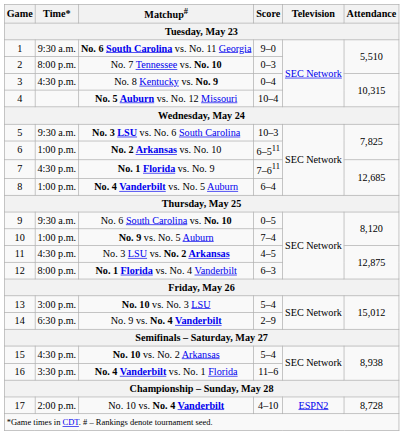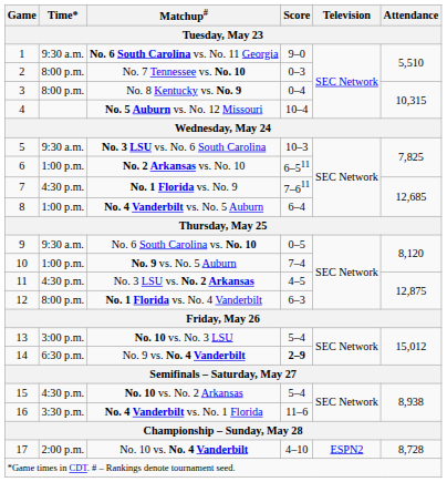No. 8 Kentucky vs. No. 9 | Time*: 4:30 p.m. -> 8:00 p.m.
No. 9 vs. No. 4 Vanderbilt | Score: normal -> bold
